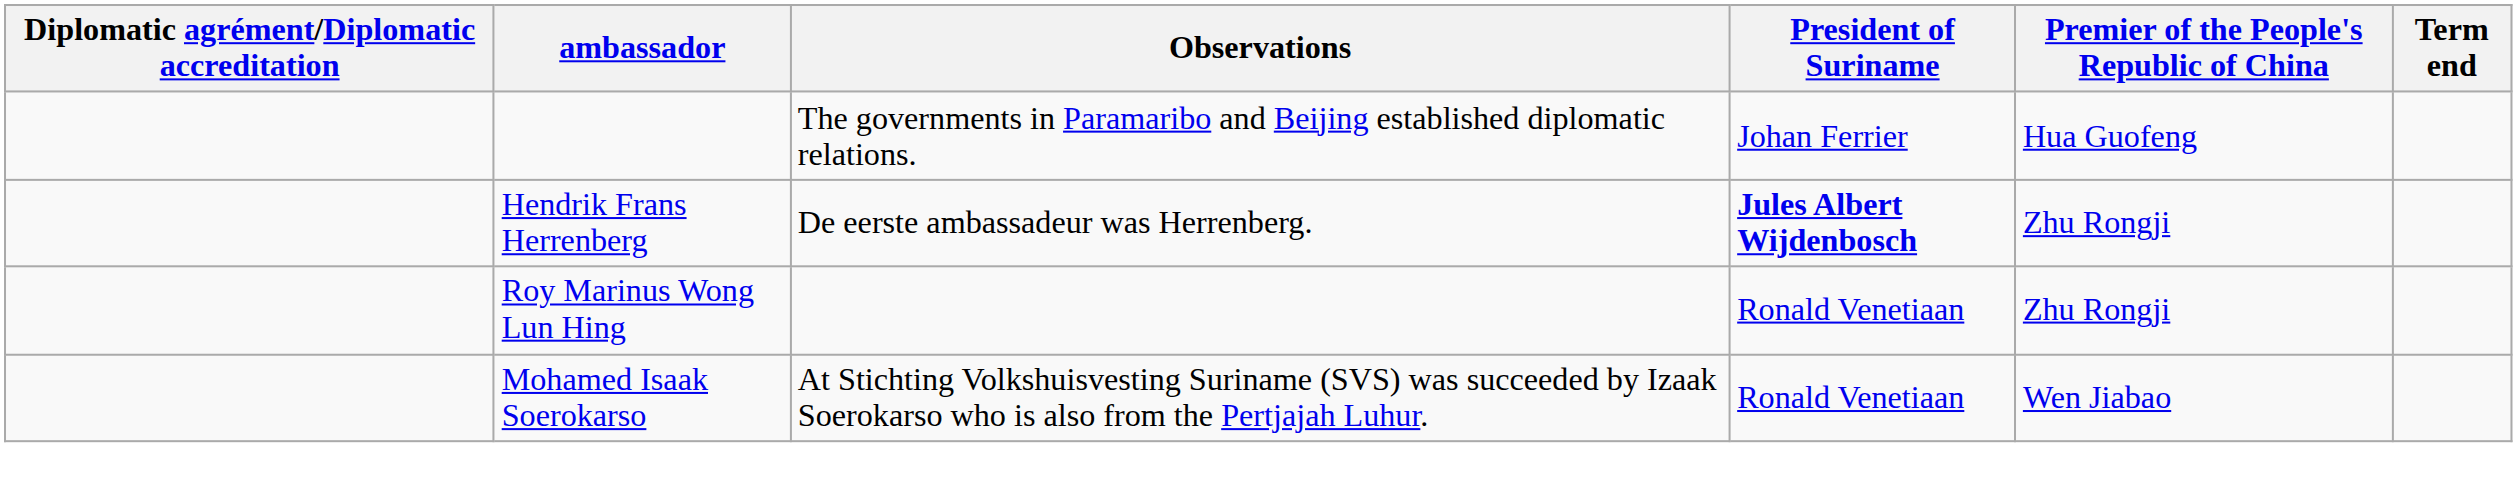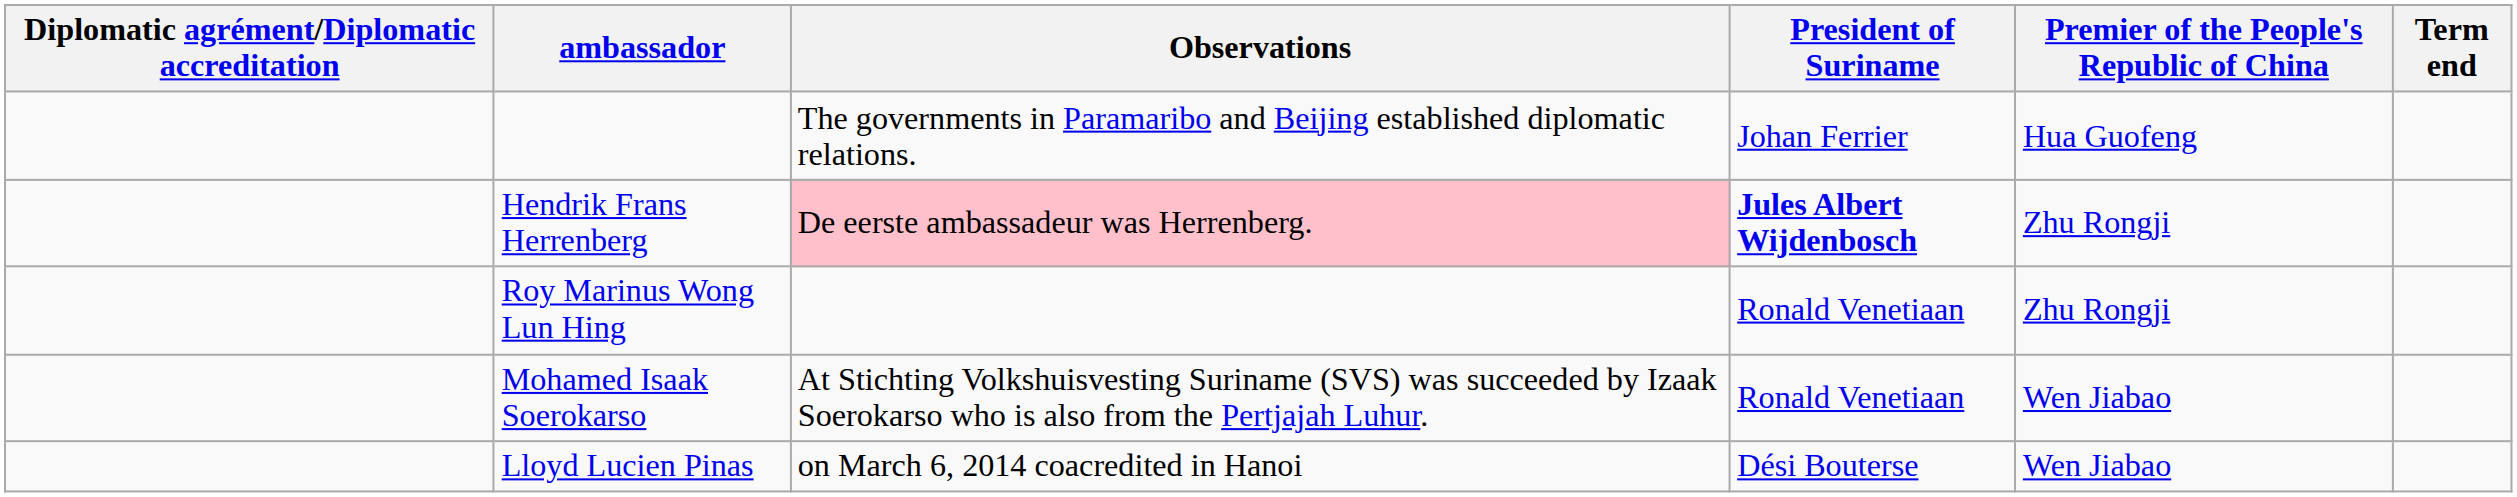Hendrik Frans Herrenberg | Observations: no background -> pink background
+ row: Lloyd Lucien Pinas | on March 6, 2014 coacredited in Hanoi | Dési Bouterse | Wen Jiabao
